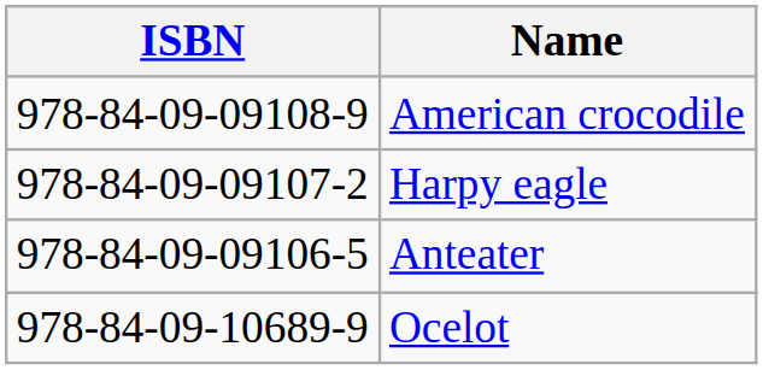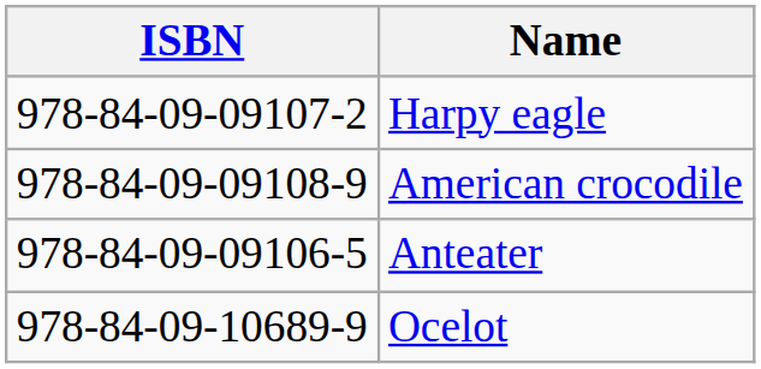rows swapped: American crocodile <-> Harpy eagle
